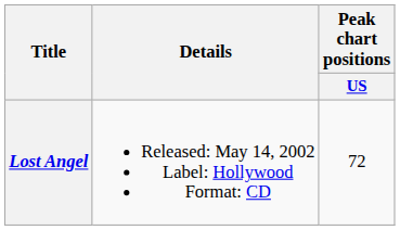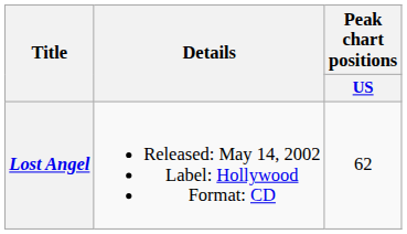Lost Angel | Peak chart positions / US: 72 -> 62
